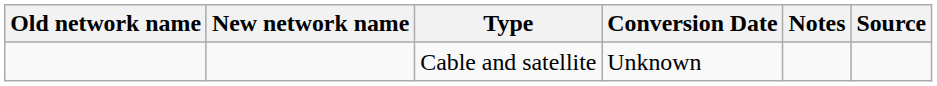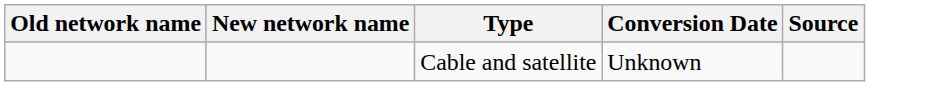- column: Notes
